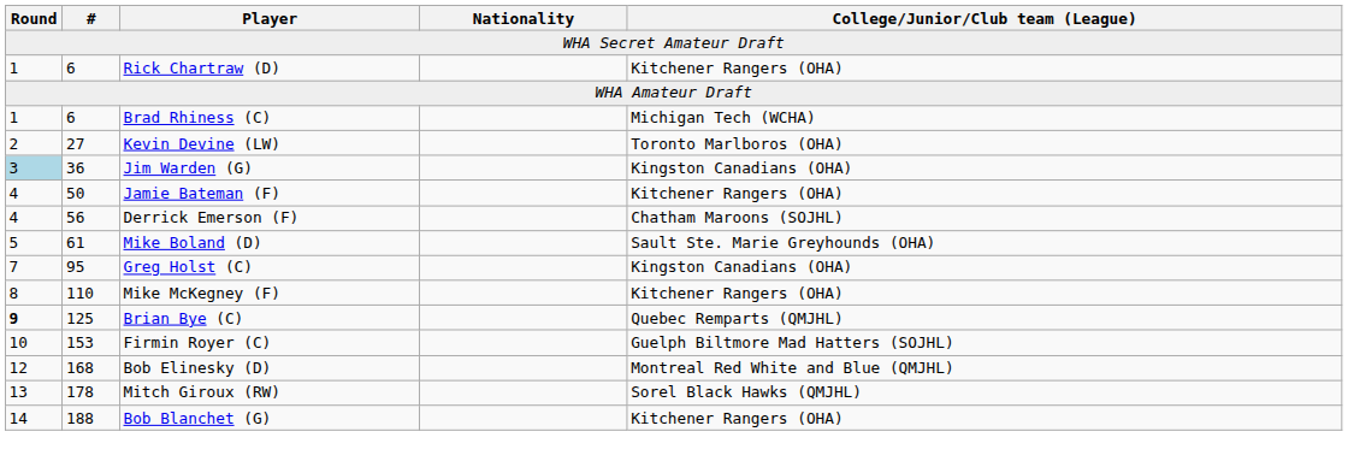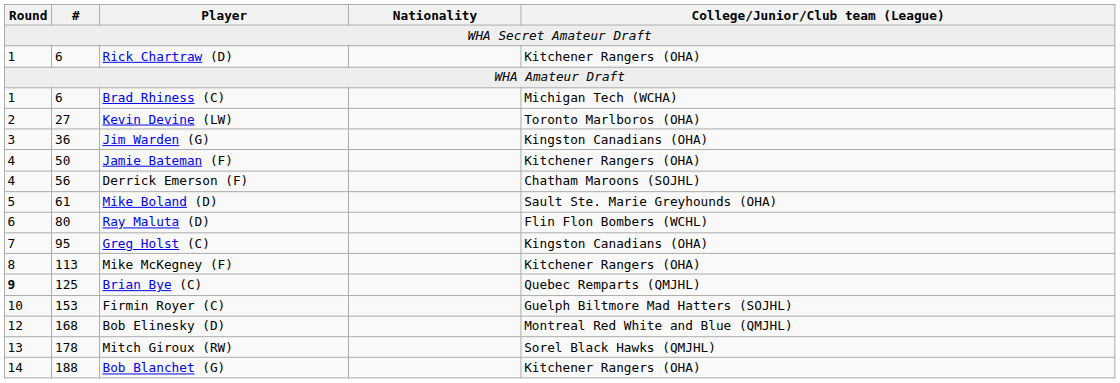Jim Warden (G) | Round: lightblue background -> no background
+ row: 6 | 80 | Ray Maluta (D) | Flin Flon Bombers (WCHL)
Mike McKegney (F) | #: 110 -> 113
